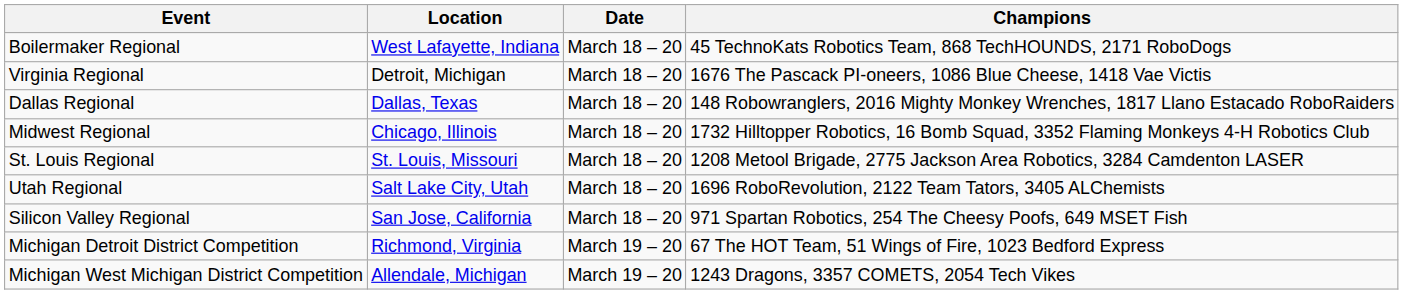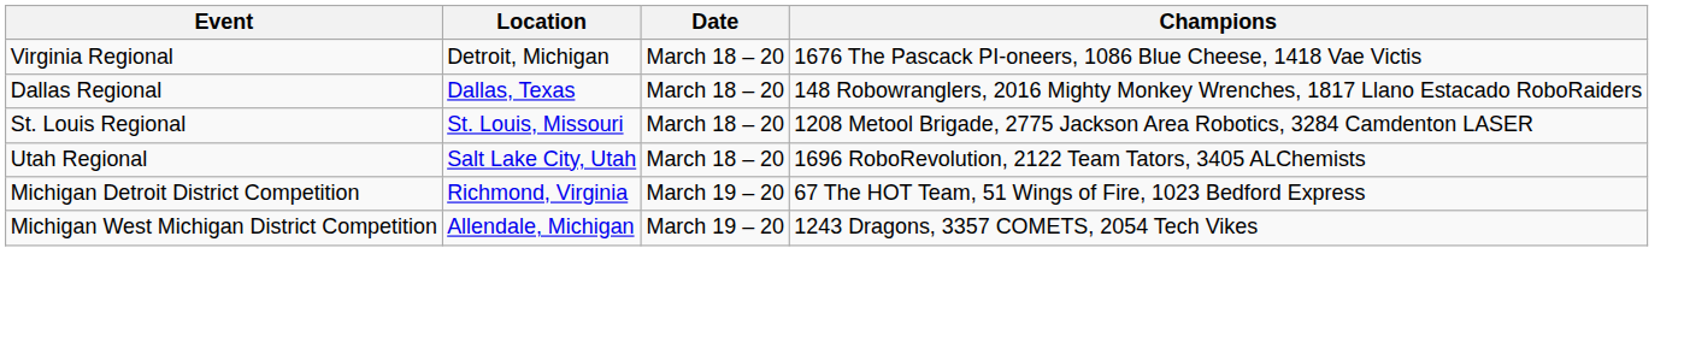- row: Boilermaker Regional | West Lafayette, Indiana | March 18 – 20 | 45 TechnoKats Robotics Team, 868 TechHOUNDS, 2171 RoboDogs
- row: Midwest Regional | Chicago, Illinois | March 18 – 20 | 1732 Hilltopper Robotics, 16 Bomb Squad, 3352 Flaming Monkeys 4-H Robotics Club
- row: Silicon Valley Regional | San Jose, California | March 18 – 20 | 971 Spartan Robotics, 254 The Cheesy Poofs, 649 MSET Fish
